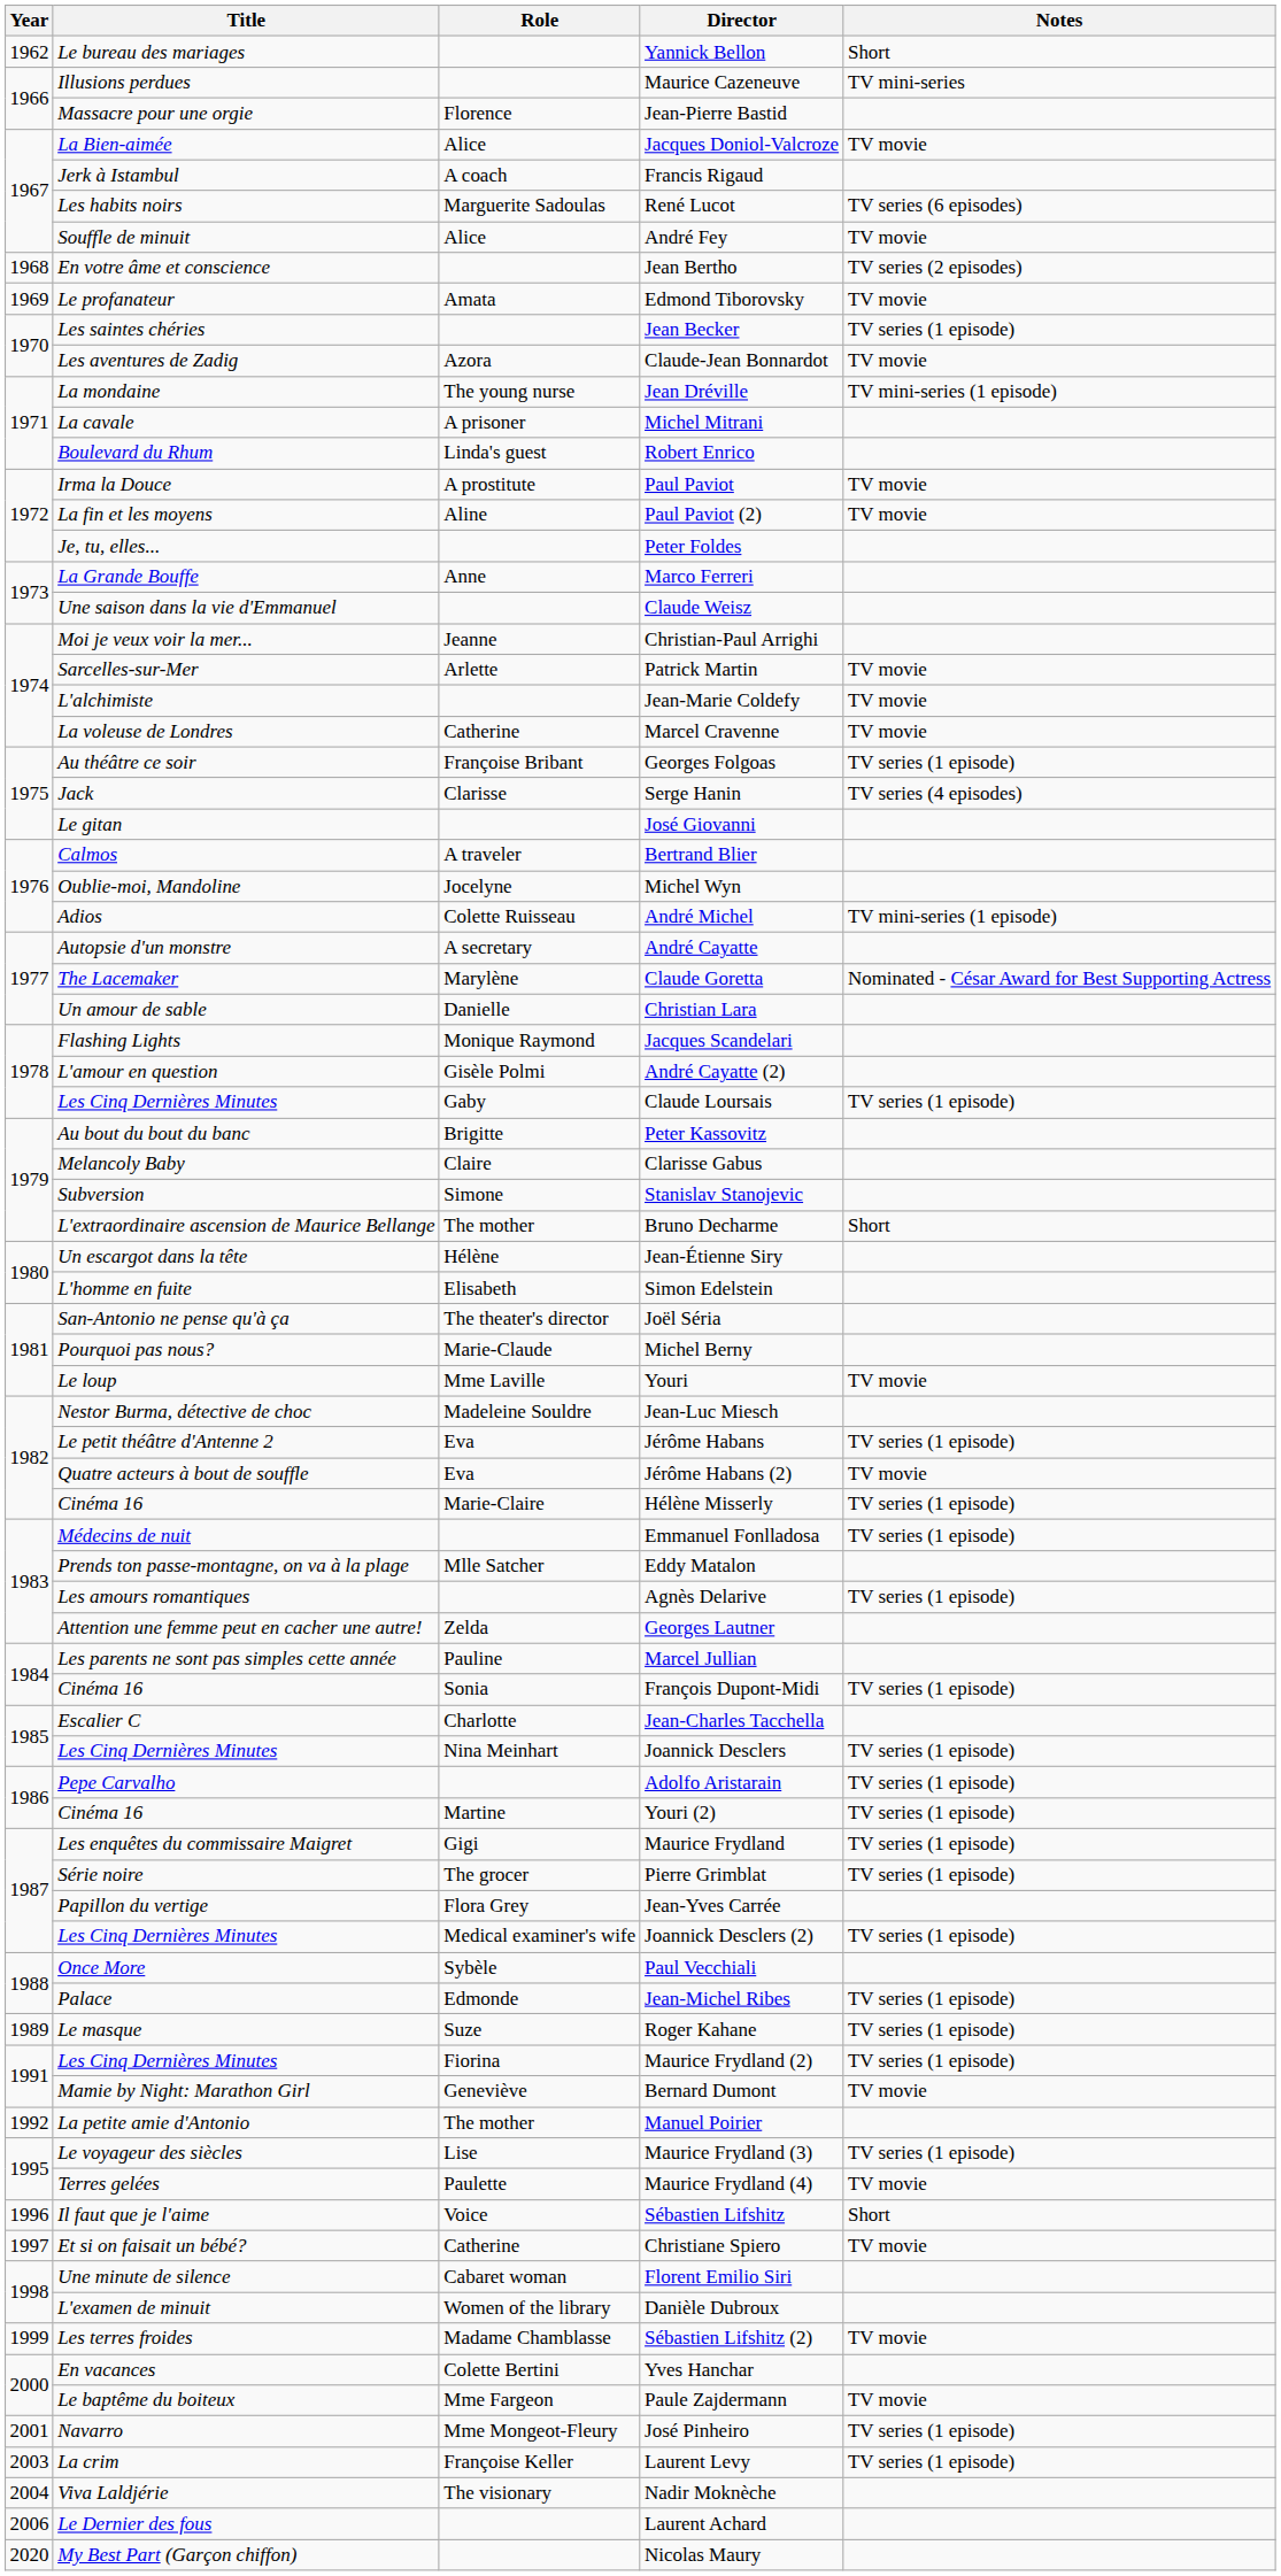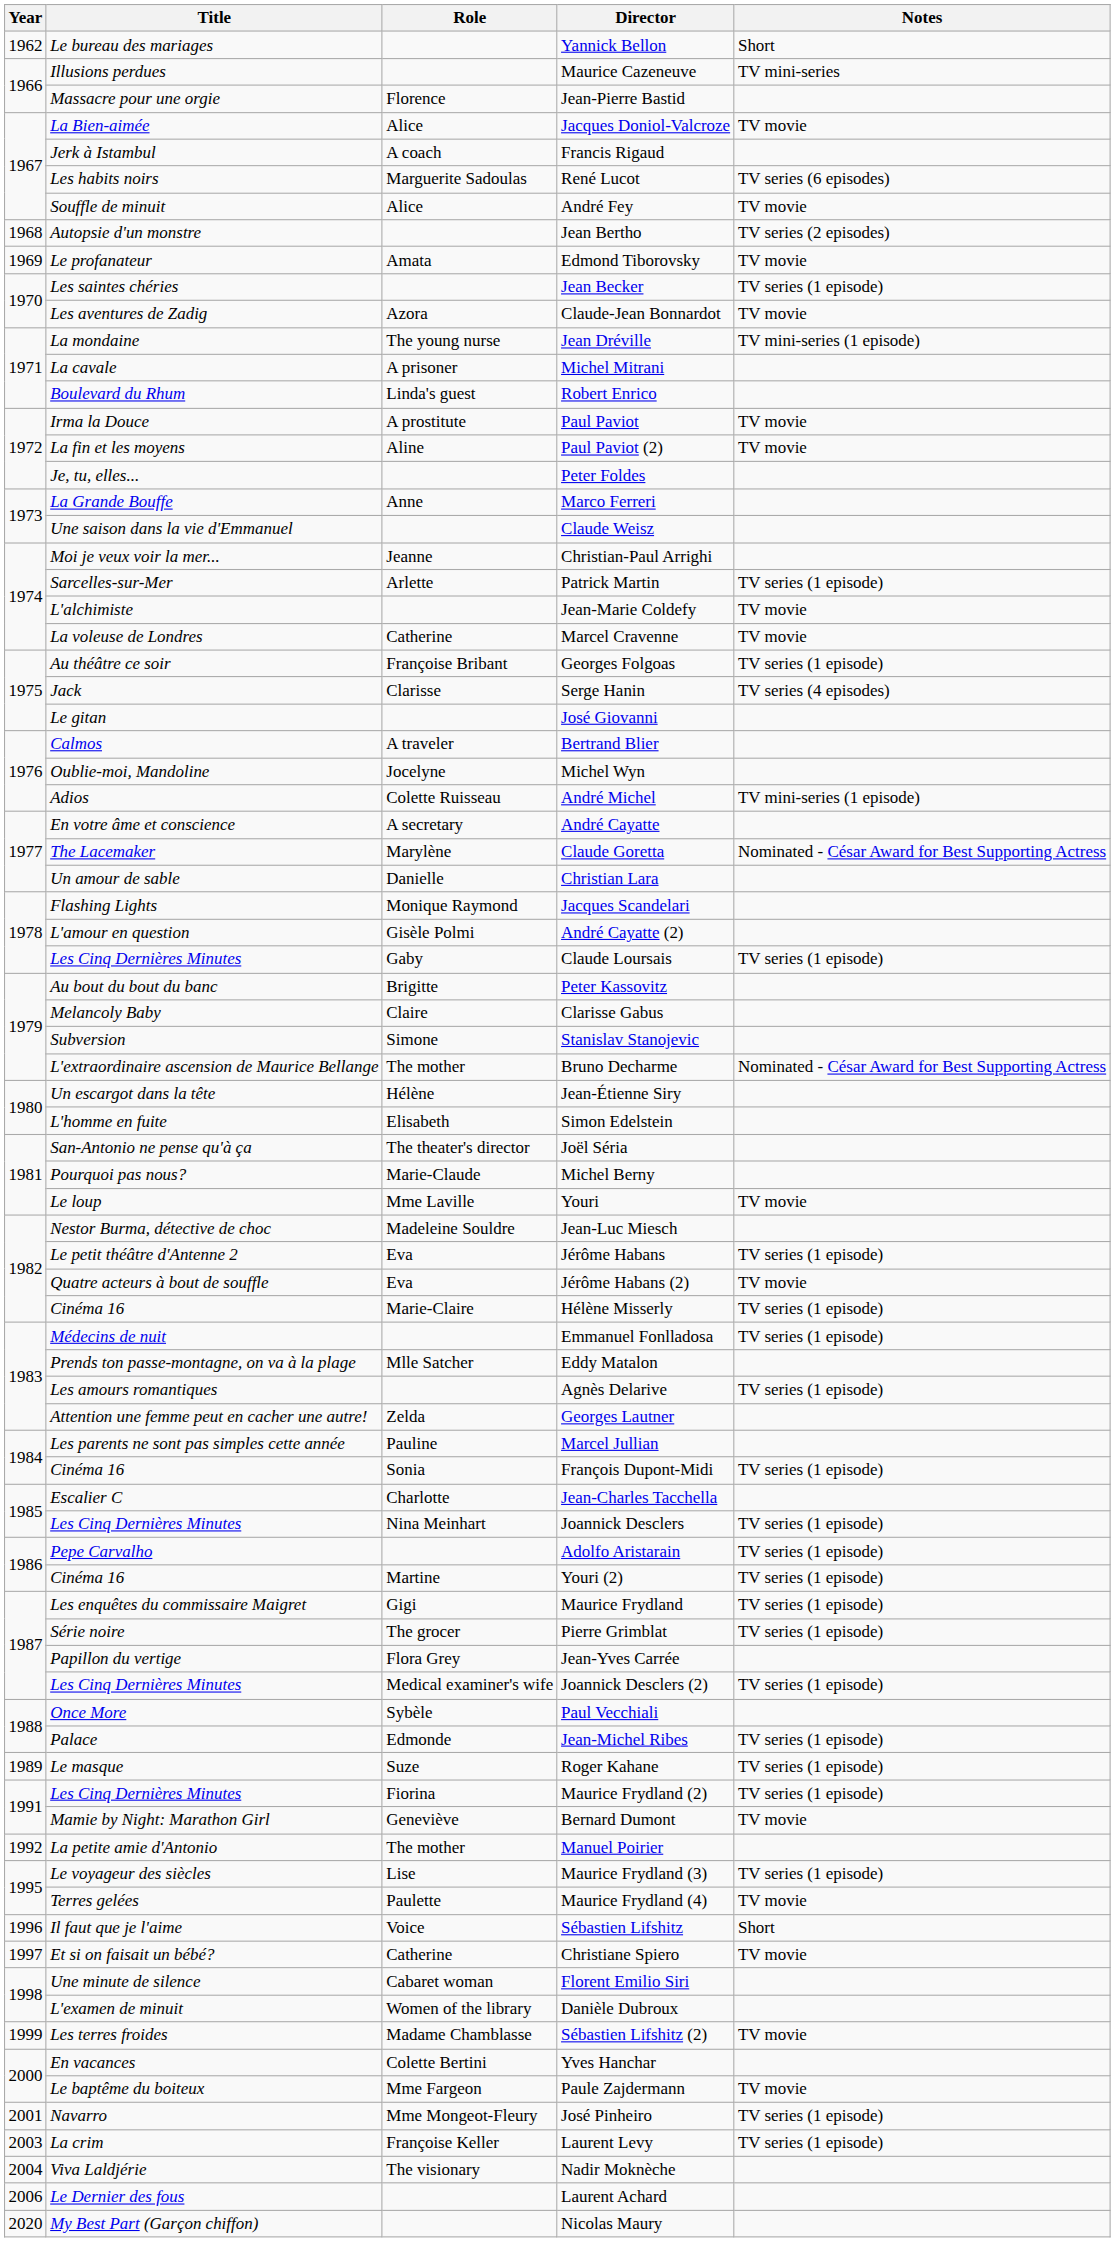Jean Bertho | Title: En votre âme et conscience -> Autopsie d'un monstre
Patrick Martin | Notes: TV movie -> TV series (1 episode)
André Cayatte | Title: Autopsie d'un monstre -> En votre âme et conscience
Bruno Decharme | Notes: Short -> Nominated - César Award for Best Supporting Actress
